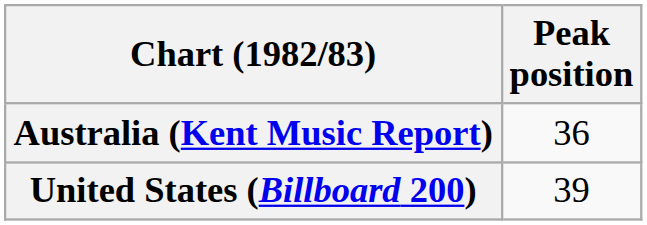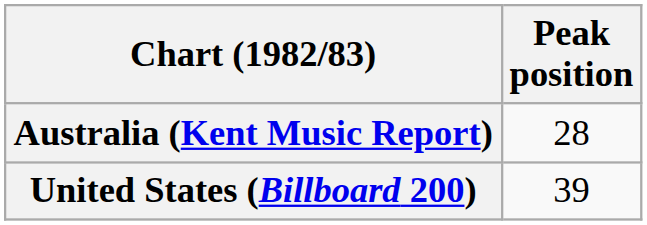Australia (Kent Music Report) | Peak position: 36 -> 28
